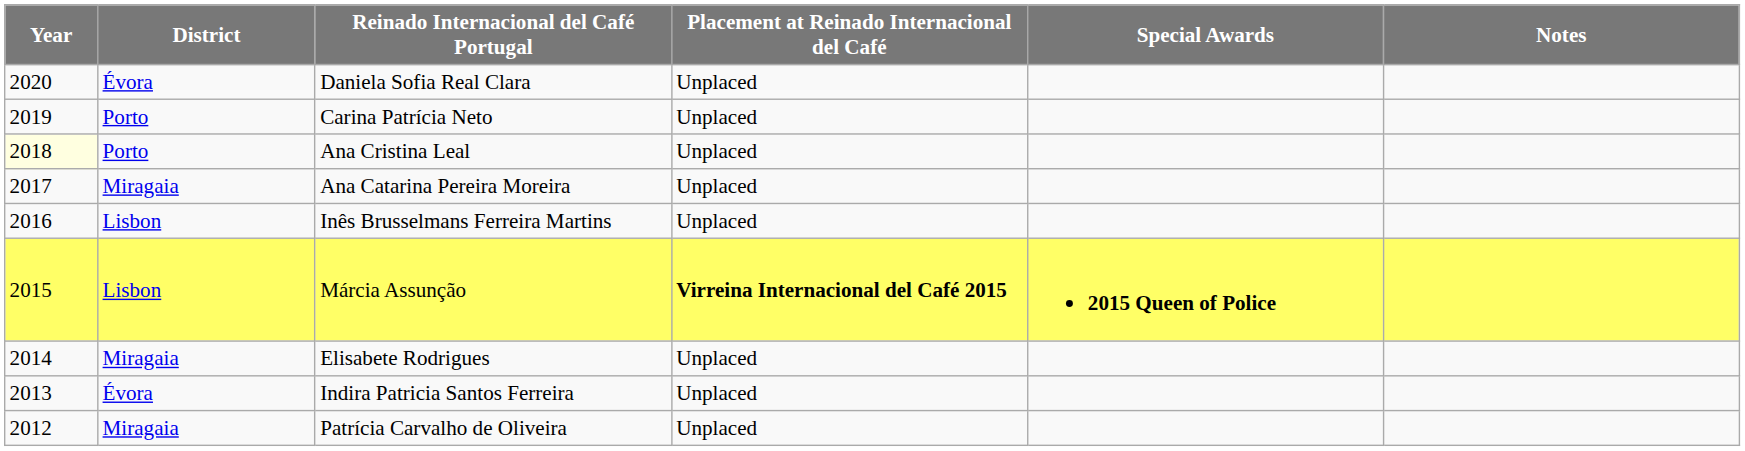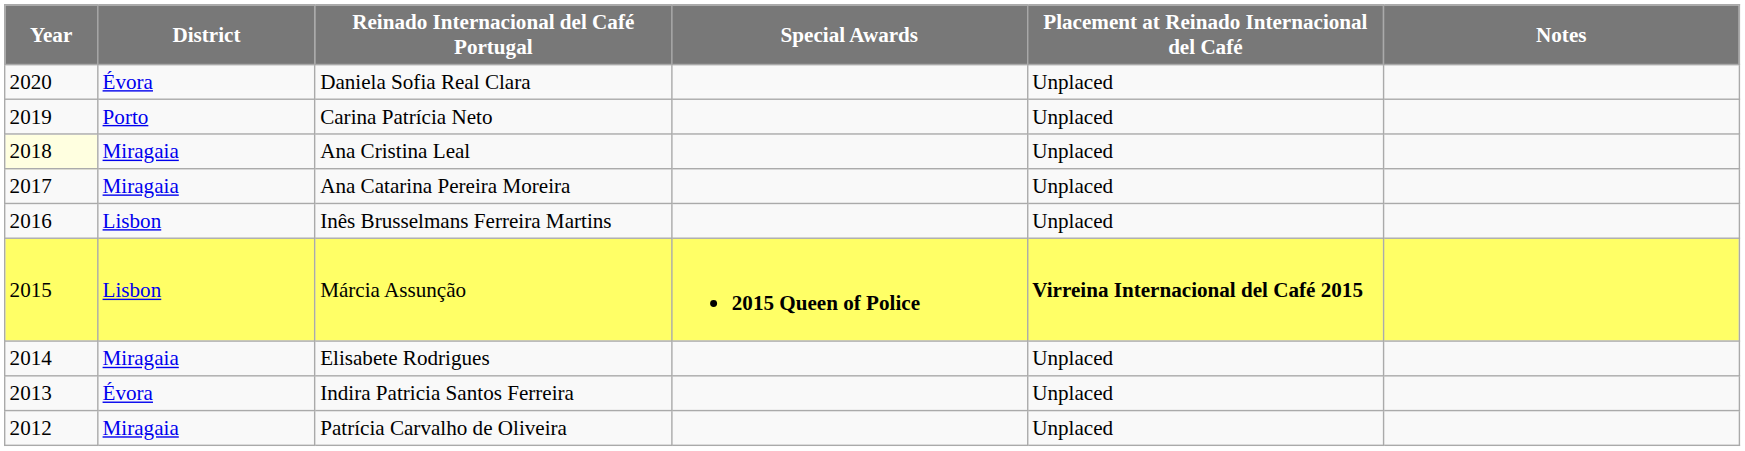columns swapped: Placement at Reinado Internacional del Café <-> Special Awards
Ana Cristina Leal | District: Porto -> Miragaia
